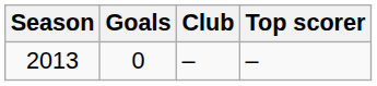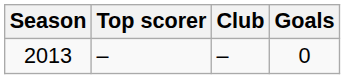columns swapped: Top scorer <-> Goals
